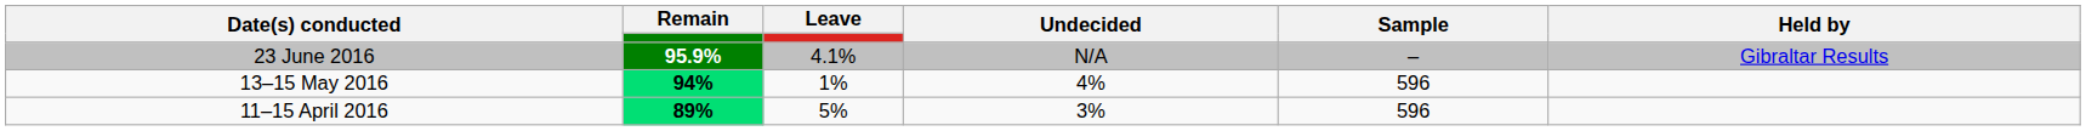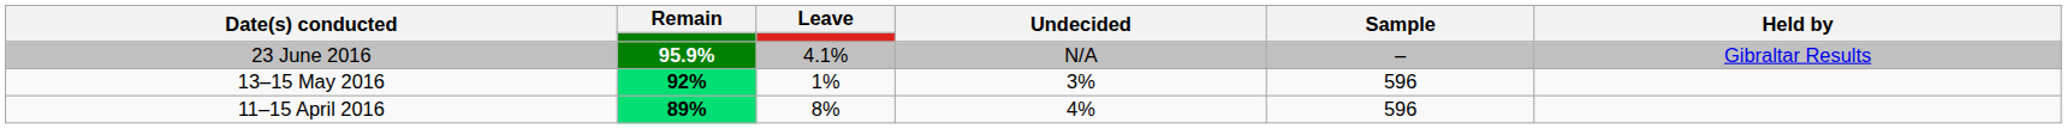13–15 May 2016 | Remain: 94% -> 92%
13–15 May 2016 | Undecided: 4% -> 3%
11–15 April 2016 | Leave: 5% -> 8%
11–15 April 2016 | Undecided: 3% -> 4%
